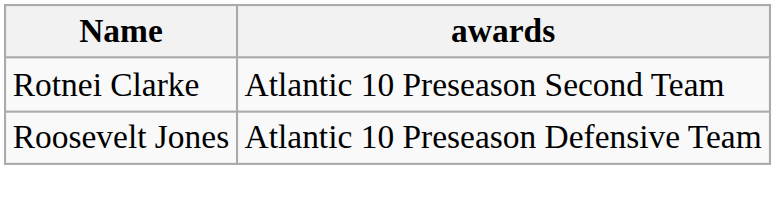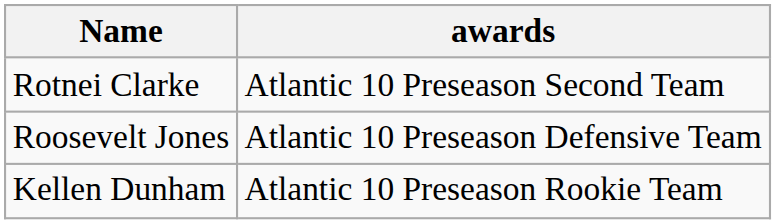+ row: Kellen Dunham | Atlantic 10 Preseason Rookie Team
